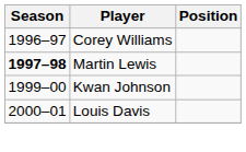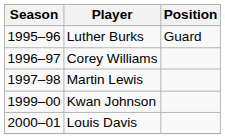+ row: 1995–96 | Luther Burks | Guard
Martin Lewis | Season: bold -> normal
